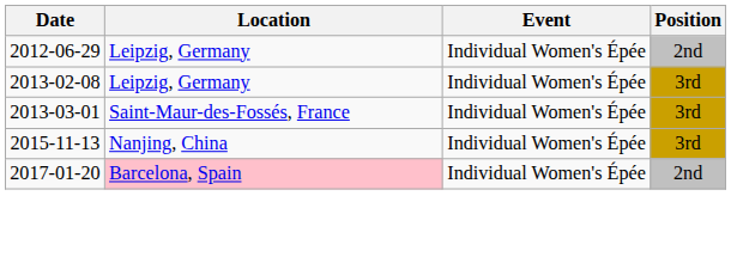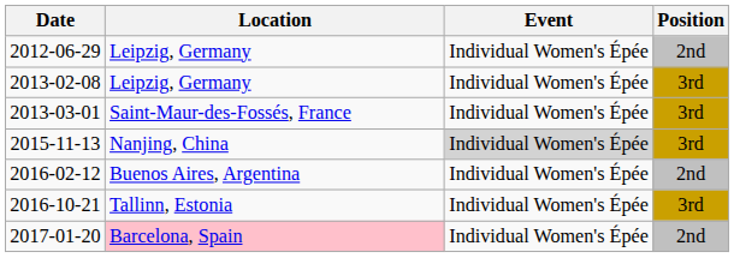2015-11-13 | Event: no background -> lightgrey background
+ row: 2016-02-12 | Buenos Aires, Argentina | Individual Women's Épée | 2nd
+ row: 2016-10-21 | Tallinn, Estonia | Individual Women's Épée | 3rd
